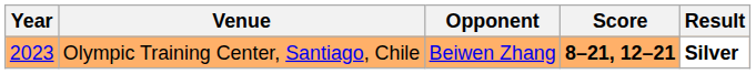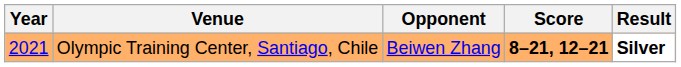Olympic Training Center, Santiago, Chile | Year: 2023 -> 2021
